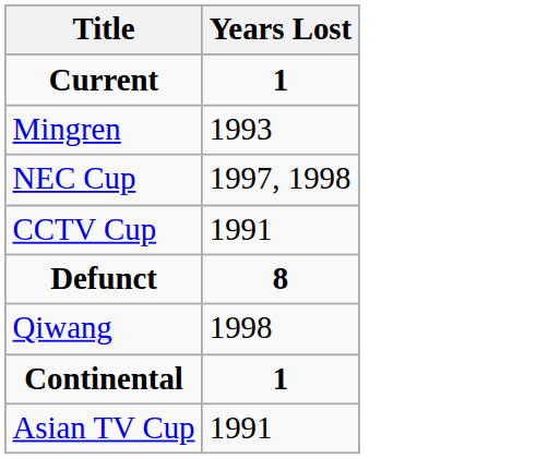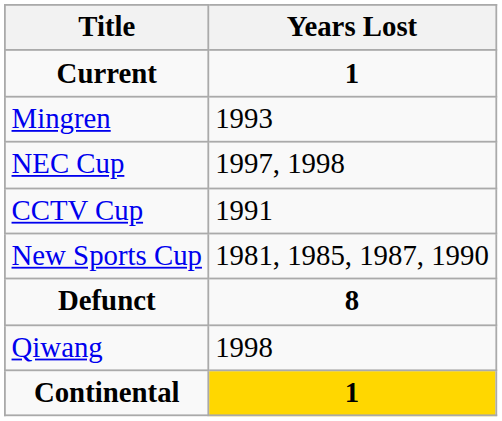+ row: New Sports Cup | 1981, 1985, 1987, 1990
Continental | Years Lost: no background -> gold background
- row: Asian TV Cup | 1991
